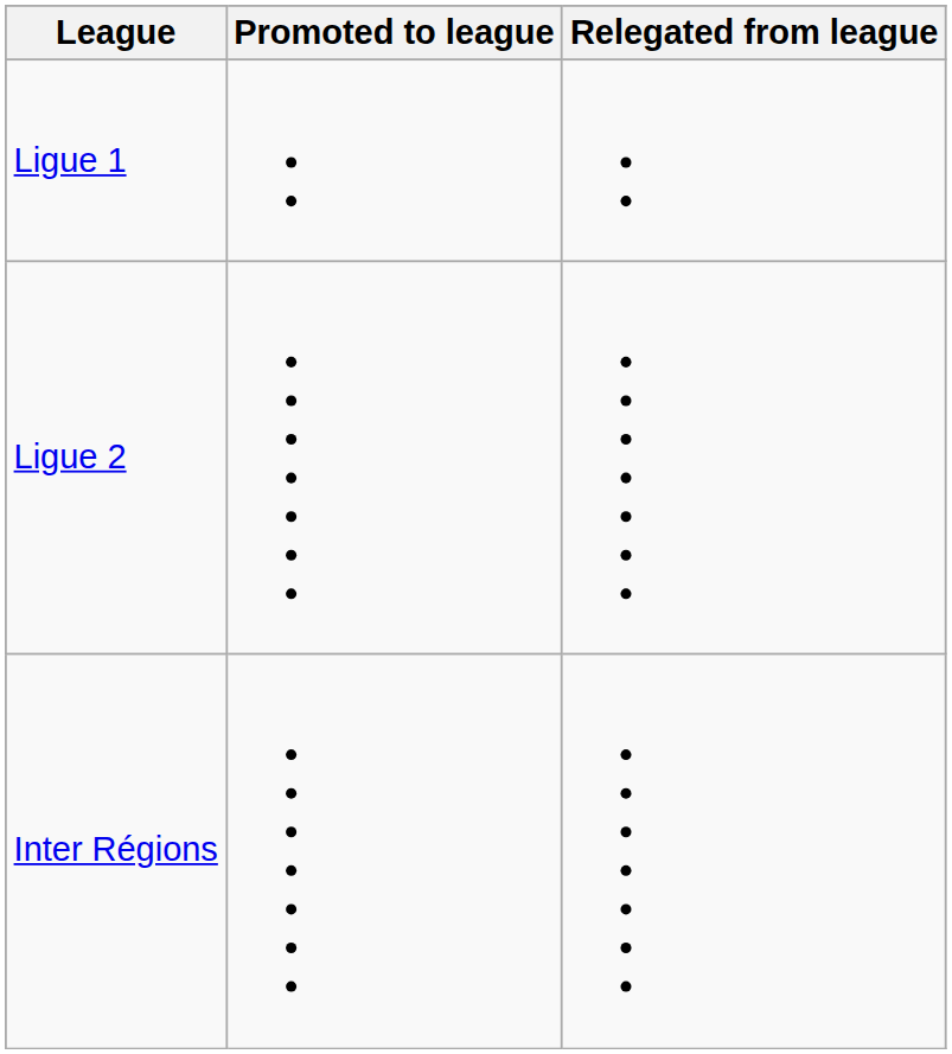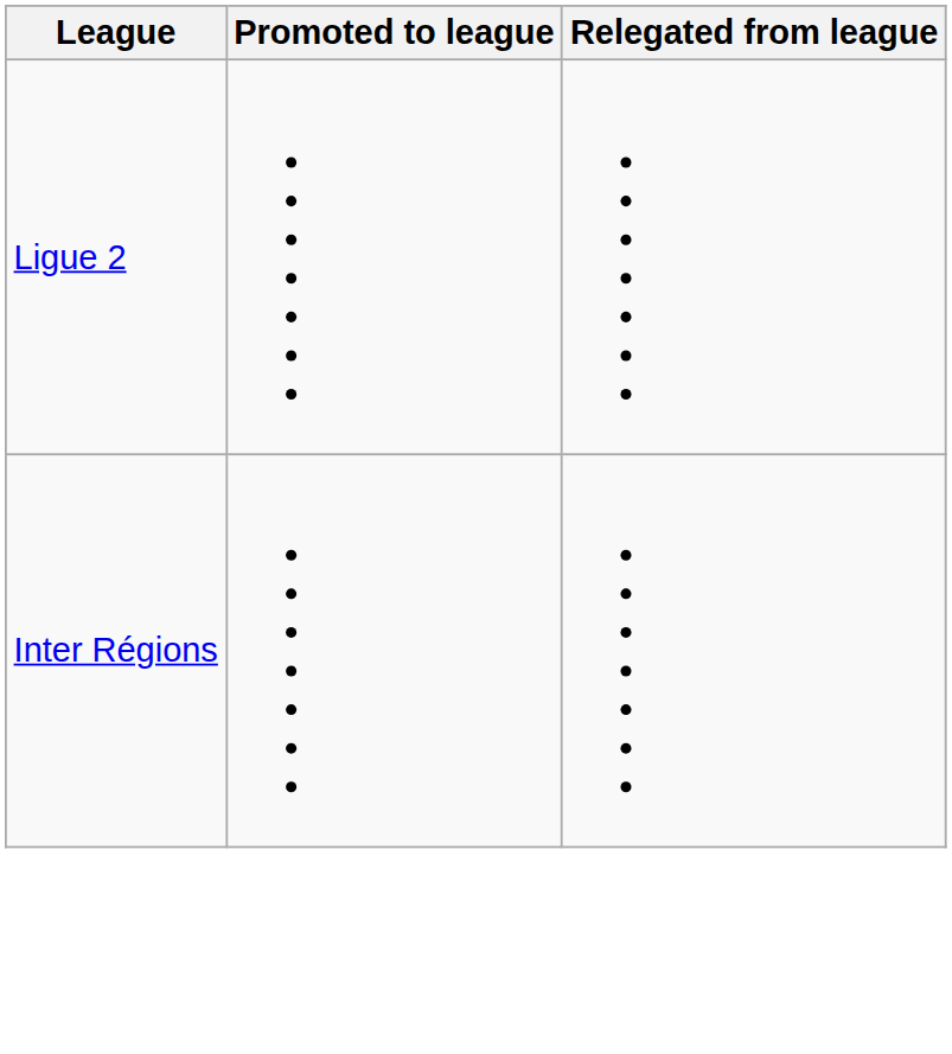- row: Ligue 1
